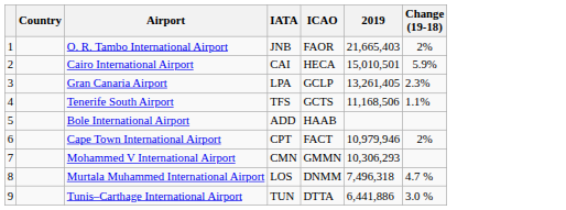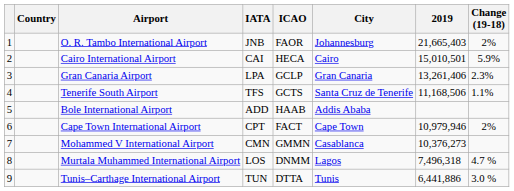+ column: City | Johannesburg | Cairo | Gran Canaria | Santa Cruz de Tenerife | Addis Ababa | Cape Town | Casablanca | Lagos | Tunis
Gran Canaria Airport | 2019: 13,261,405 -> 13,261,406
Mohammed V International Airport | 2019: 10,306,293 -> 10,376,273
